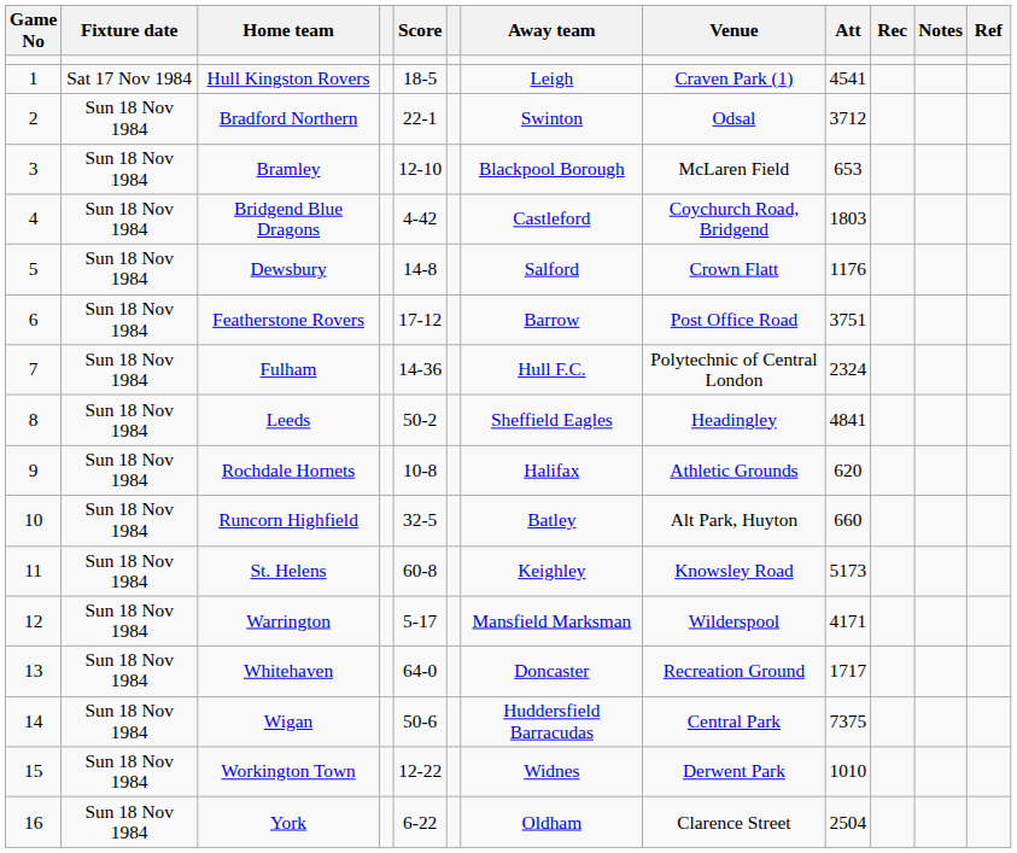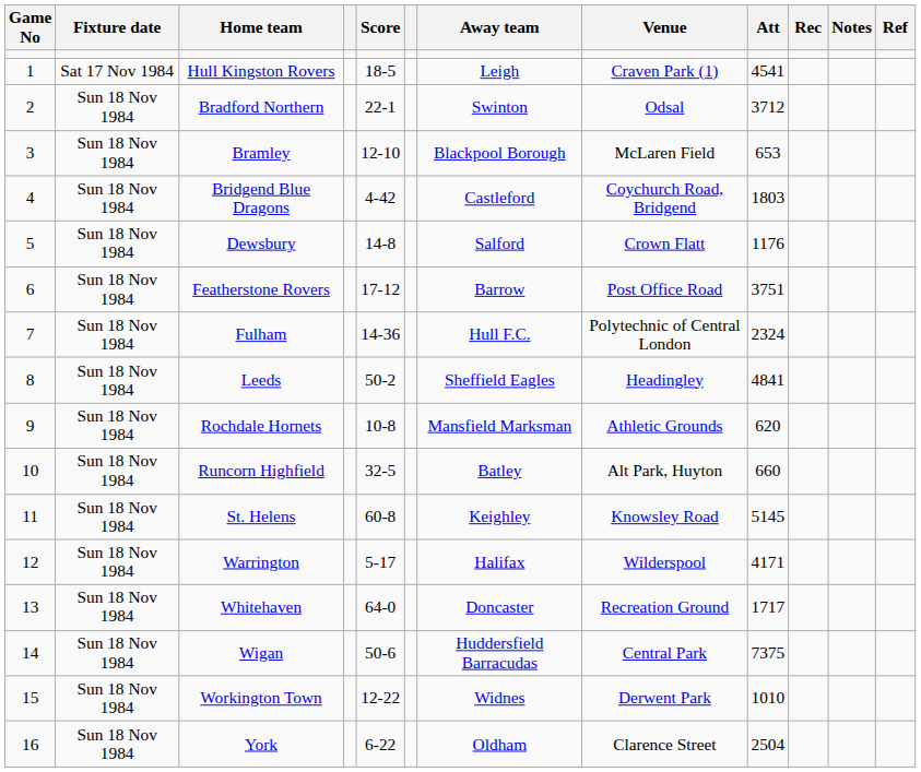Rochdale Hornets | Away team: Halifax -> Mansfield Marksman
St. Helens | Att: 5173 -> 5145
Warrington | Away team: Mansfield Marksman -> Halifax
